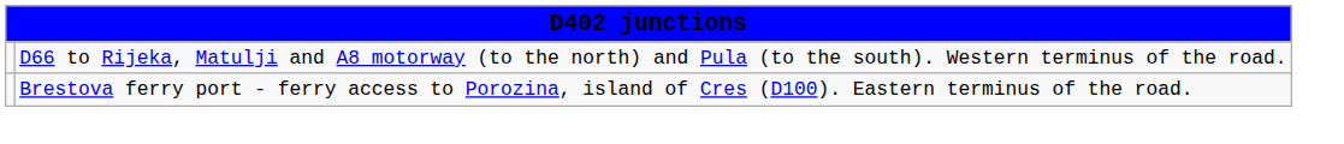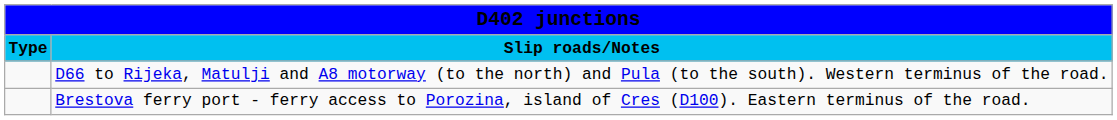+ row: Type | Slip roads/Notes
